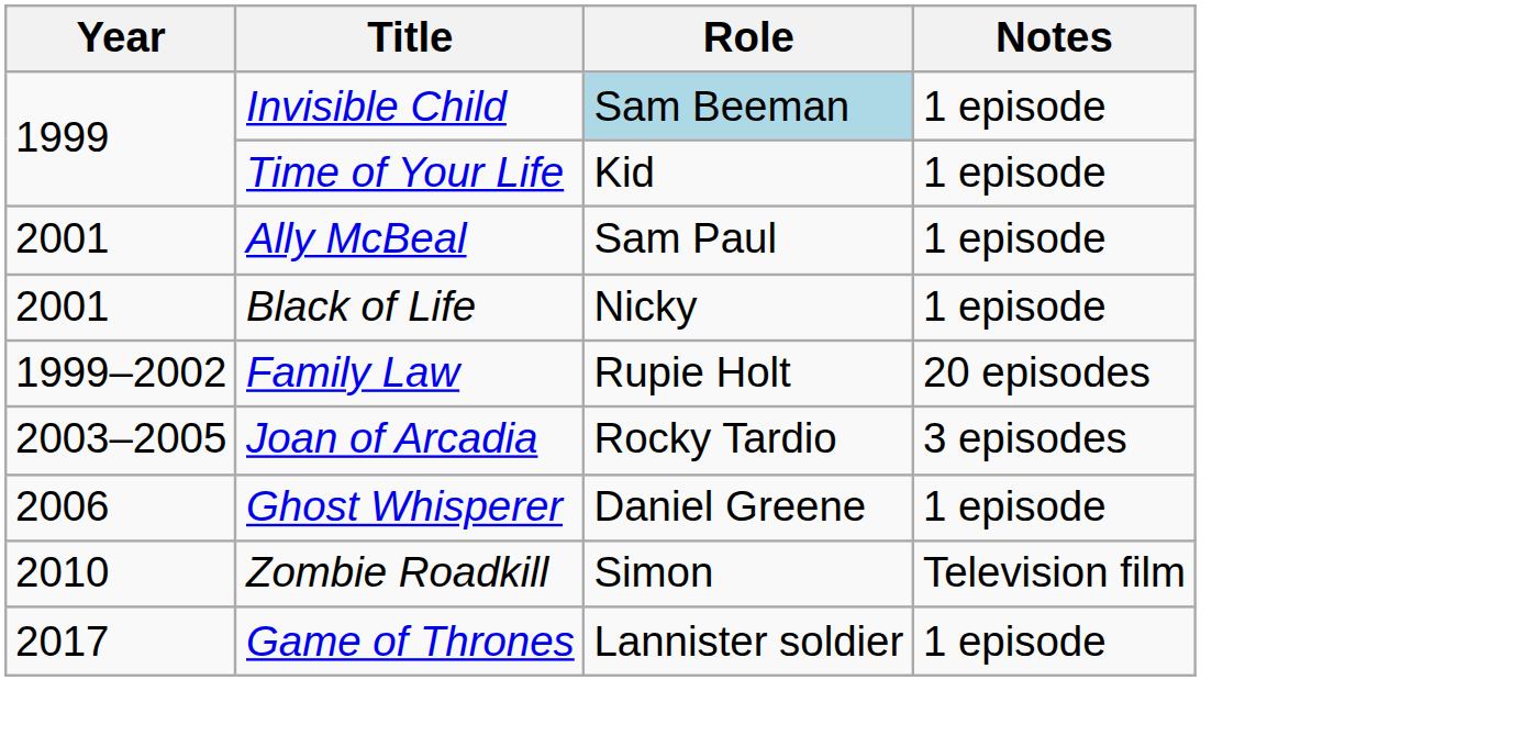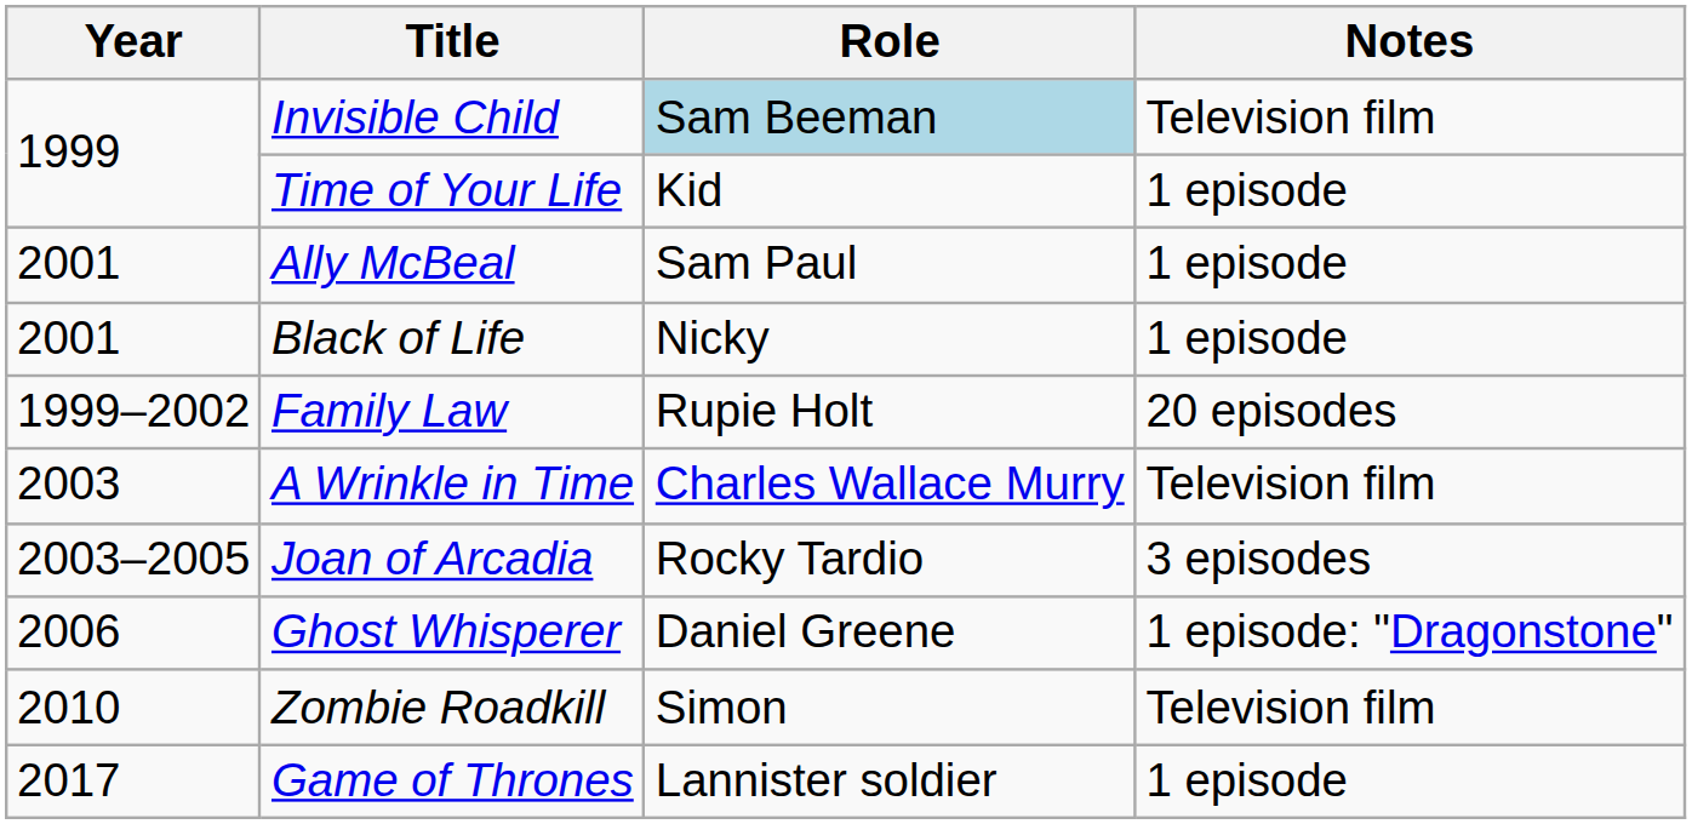Invisible Child | Notes: 1 episode -> Television film
+ row: 2003 | A Wrinkle in Time | Charles Wallace Murry | Television film
Ghost Whisperer | Notes: 1 episode -> 1 episode: "Dragonstone"
